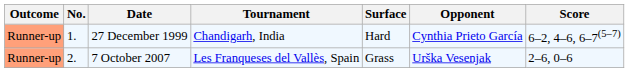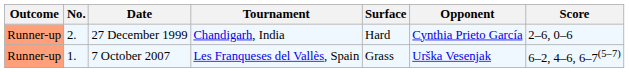27 December 1999 | No.: 1. -> 2.
27 December 1999 | Score: 6–2, 4–6, 6–7(5–7) -> 2–6, 0–6
7 October 2007 | No.: 2. -> 1.
7 October 2007 | Score: 2–6, 0–6 -> 6–2, 4–6, 6–7(5–7)
